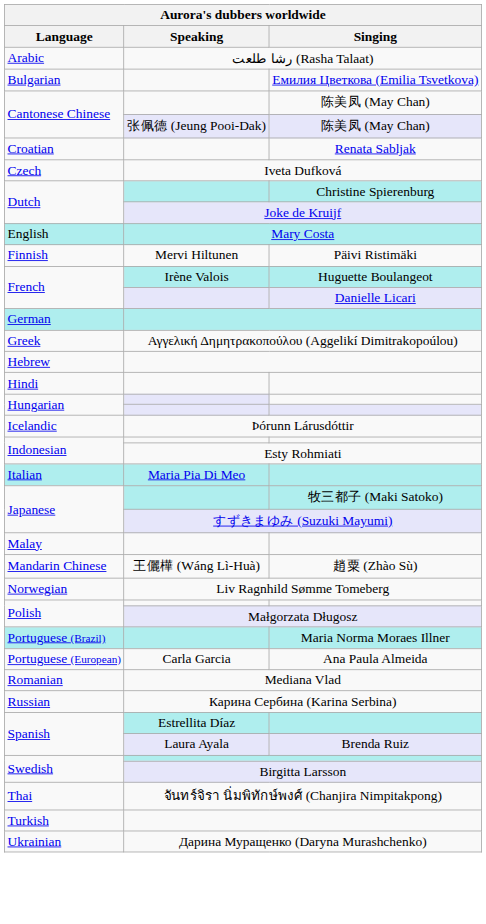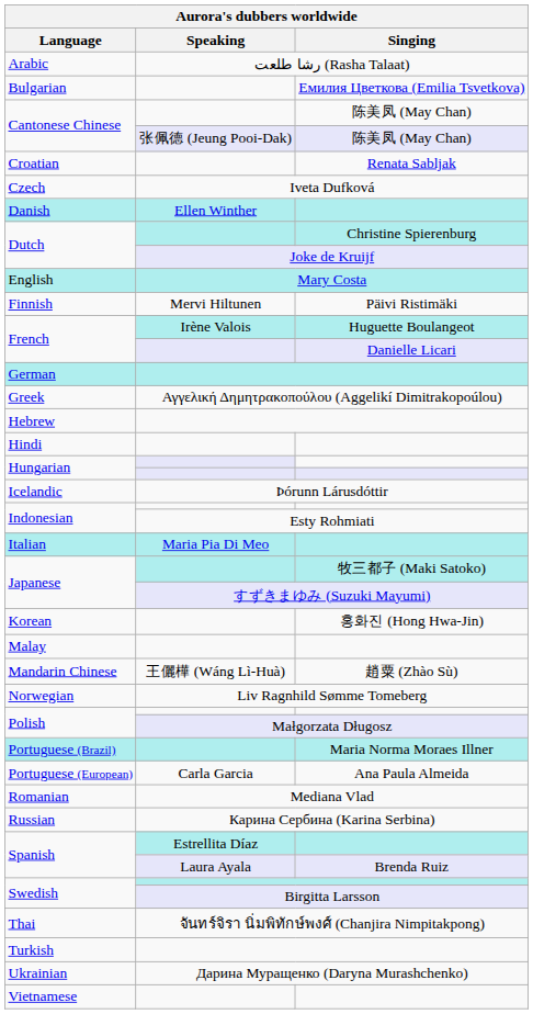+ row: Danish | Ellen Winther
+ row: Korean | 홍화진 (Hong Hwa-Jin)
+ row: Vietnamese
